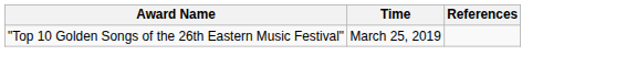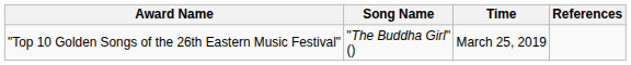+ column: Song Name | "The Buddha Girl" ()
